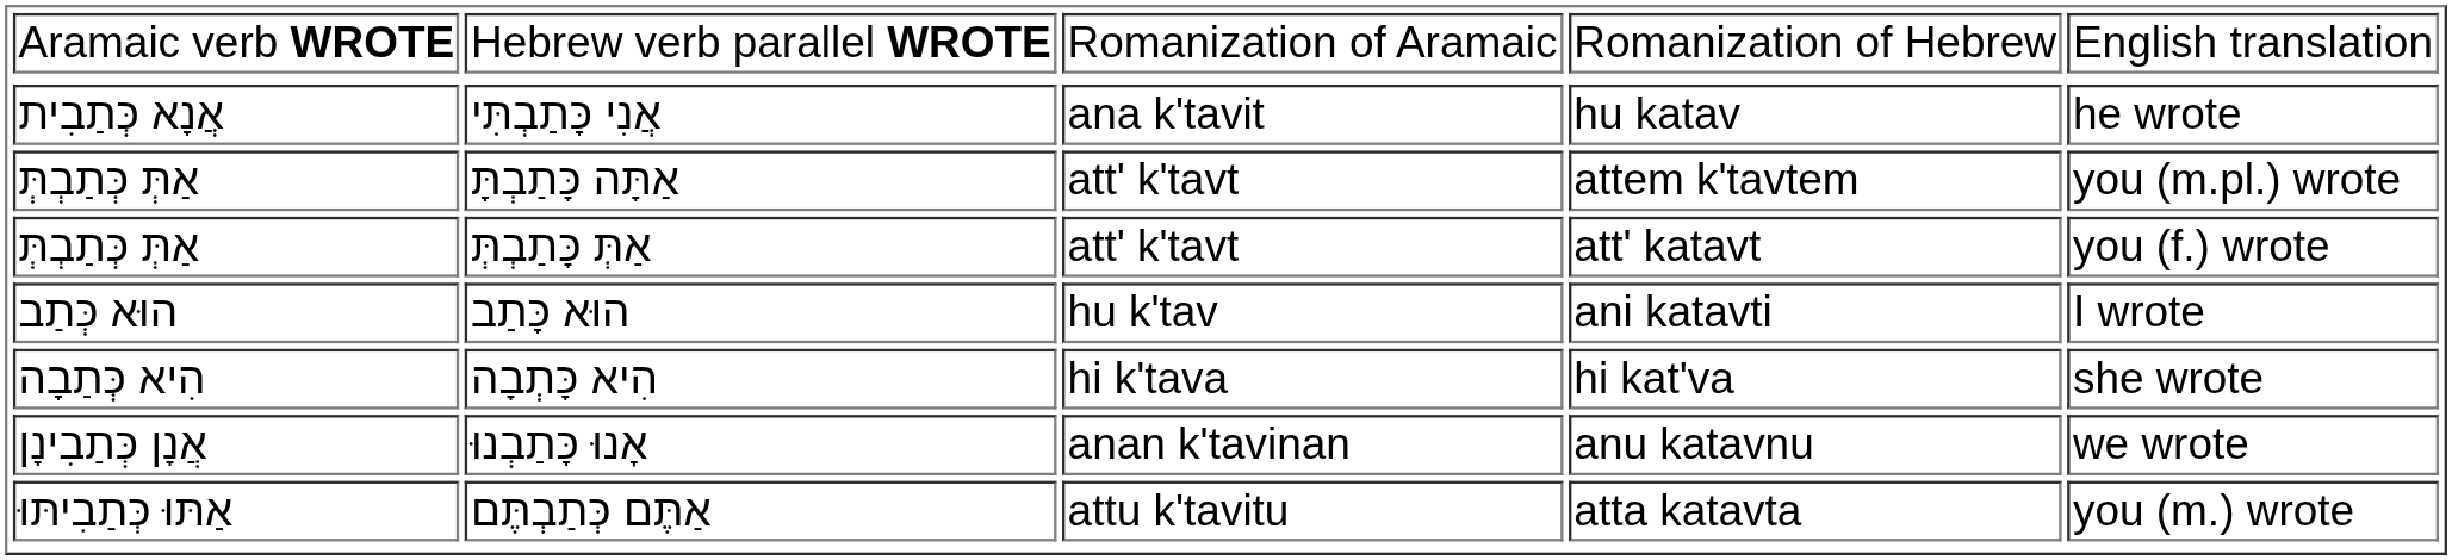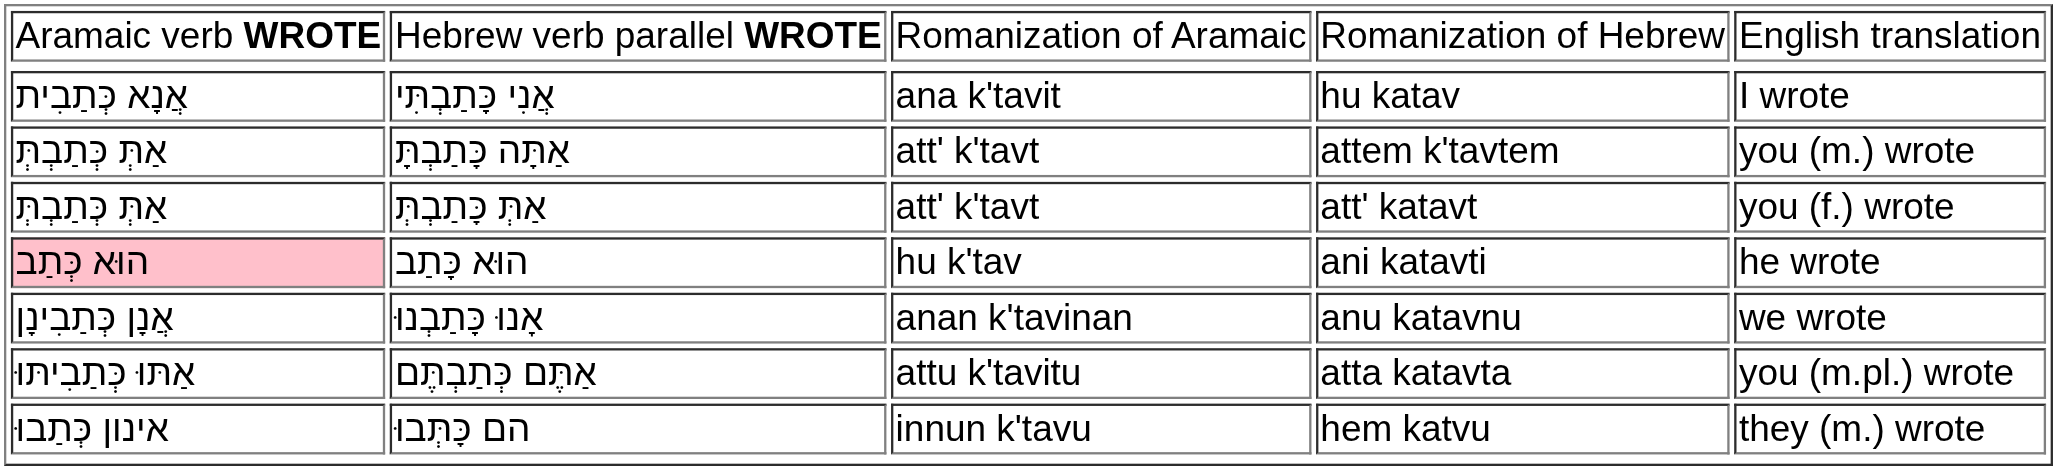אֲנִי כָּתַבְתִּי | column 5: he wrote -> I wrote
אַתָּה כָּתַבְתָּ | column 5: you (m.pl.) wrote -> you (m.) wrote
הוּא כָּתַב | column 1: no background -> pink background
הוּא כָּתַב | column 5: I wrote -> he wrote
- row: הִיא כְּתַבָה | הִיא כָּתְבָה | hi k'tava | hi kat'va | she wrote
אַתֶּם כְּתַבְתֶּם | column 5: you (m.) wrote -> you (m.pl.) wrote
+ row: אינון כְּתַבוּ | הם כָּתְּבוּ | innun k'tavu | hem katvu | they (m.) wrote
